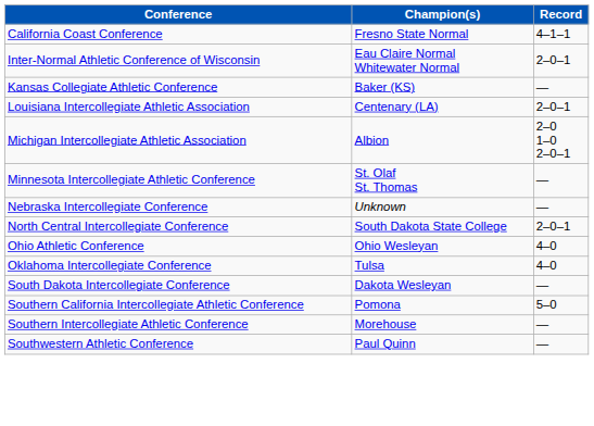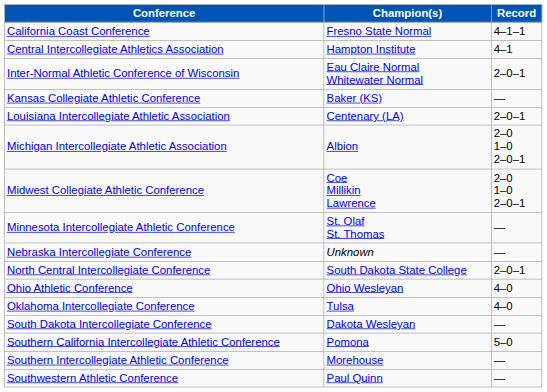+ row: Central Intercollegiate Athletics Association | Hampton Institute | 4–1
+ row: Midwest Collegiate Athletic Conference | Coe Millikin Lawrence | 2–0 1–0 2–0–1
